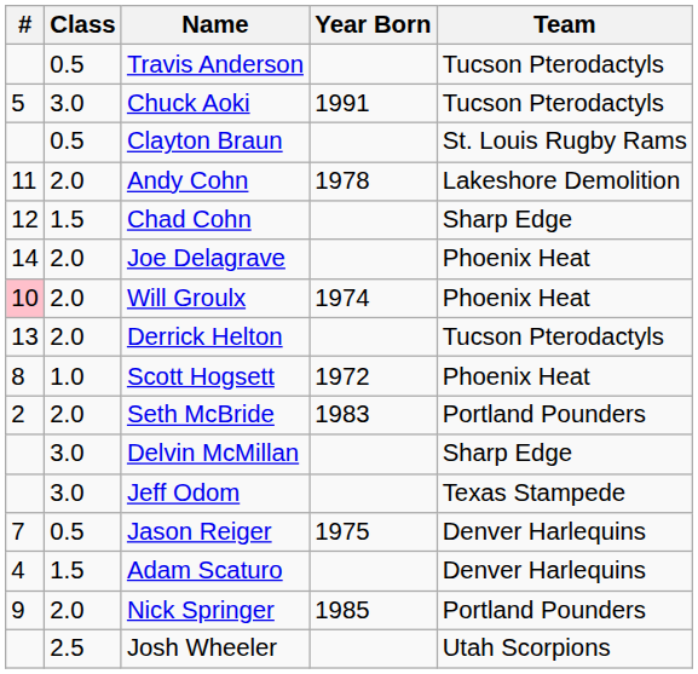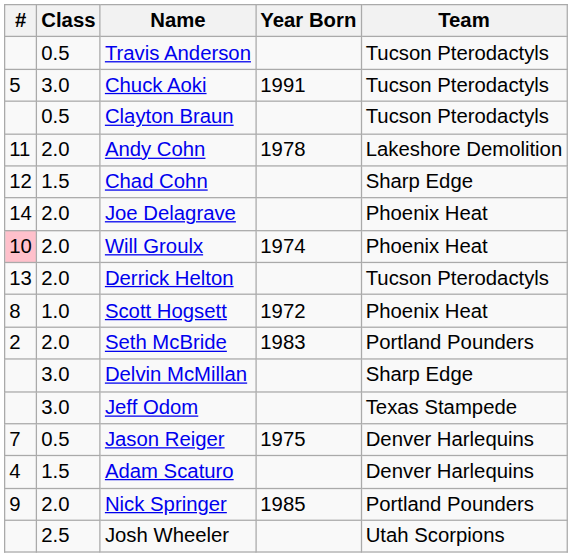Clayton Braun | Team: St. Louis Rugby Rams -> Tucson Pterodactyls
